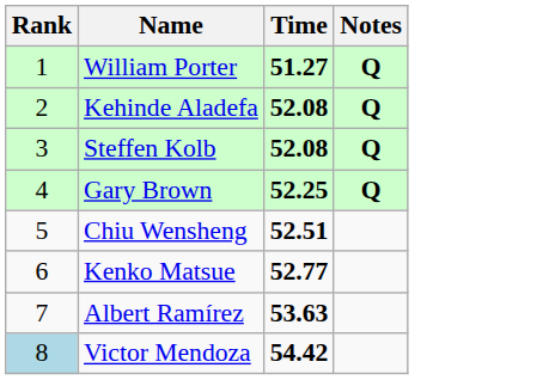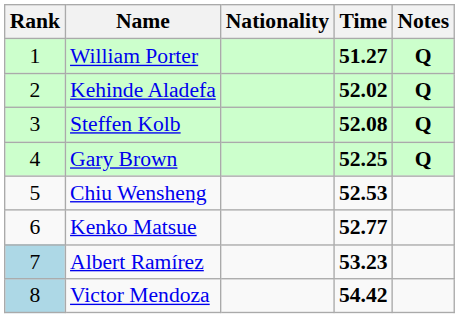+ column: Nationality
Kehinde Aladefa | Time: 52.08 -> 52.02
Chiu Wensheng | Time: 52.51 -> 52.53
Albert Ramírez | Rank: no background -> lightblue background
Albert Ramírez | Time: 53.63 -> 53.23
